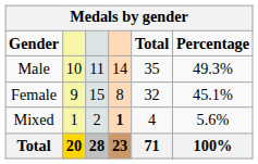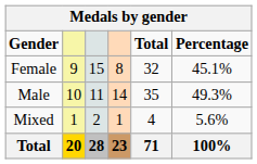rows swapped: Female <-> Male
Mixed | column 4: bold -> normal
